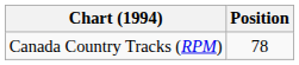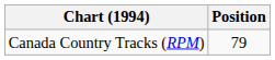Canada Country Tracks (RPM) | Position: 78 -> 79
